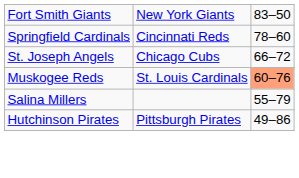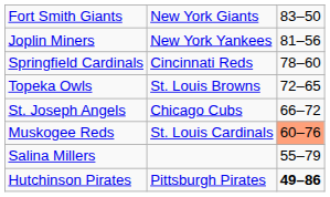+ row: Joplin Miners | New York Yankees | 81–56
+ row: Topeka Owls | St. Louis Browns | 72–65
Hutchinson Pirates | column 3: normal -> bold
